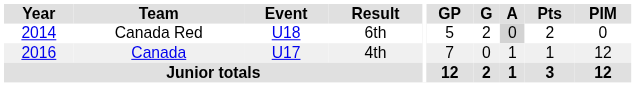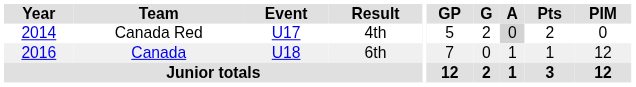Canada Red | Event: U18 -> U17
Canada Red | Result: 6th -> 4th
Canada | Event: U17 -> U18
Canada | Result: 4th -> 6th
